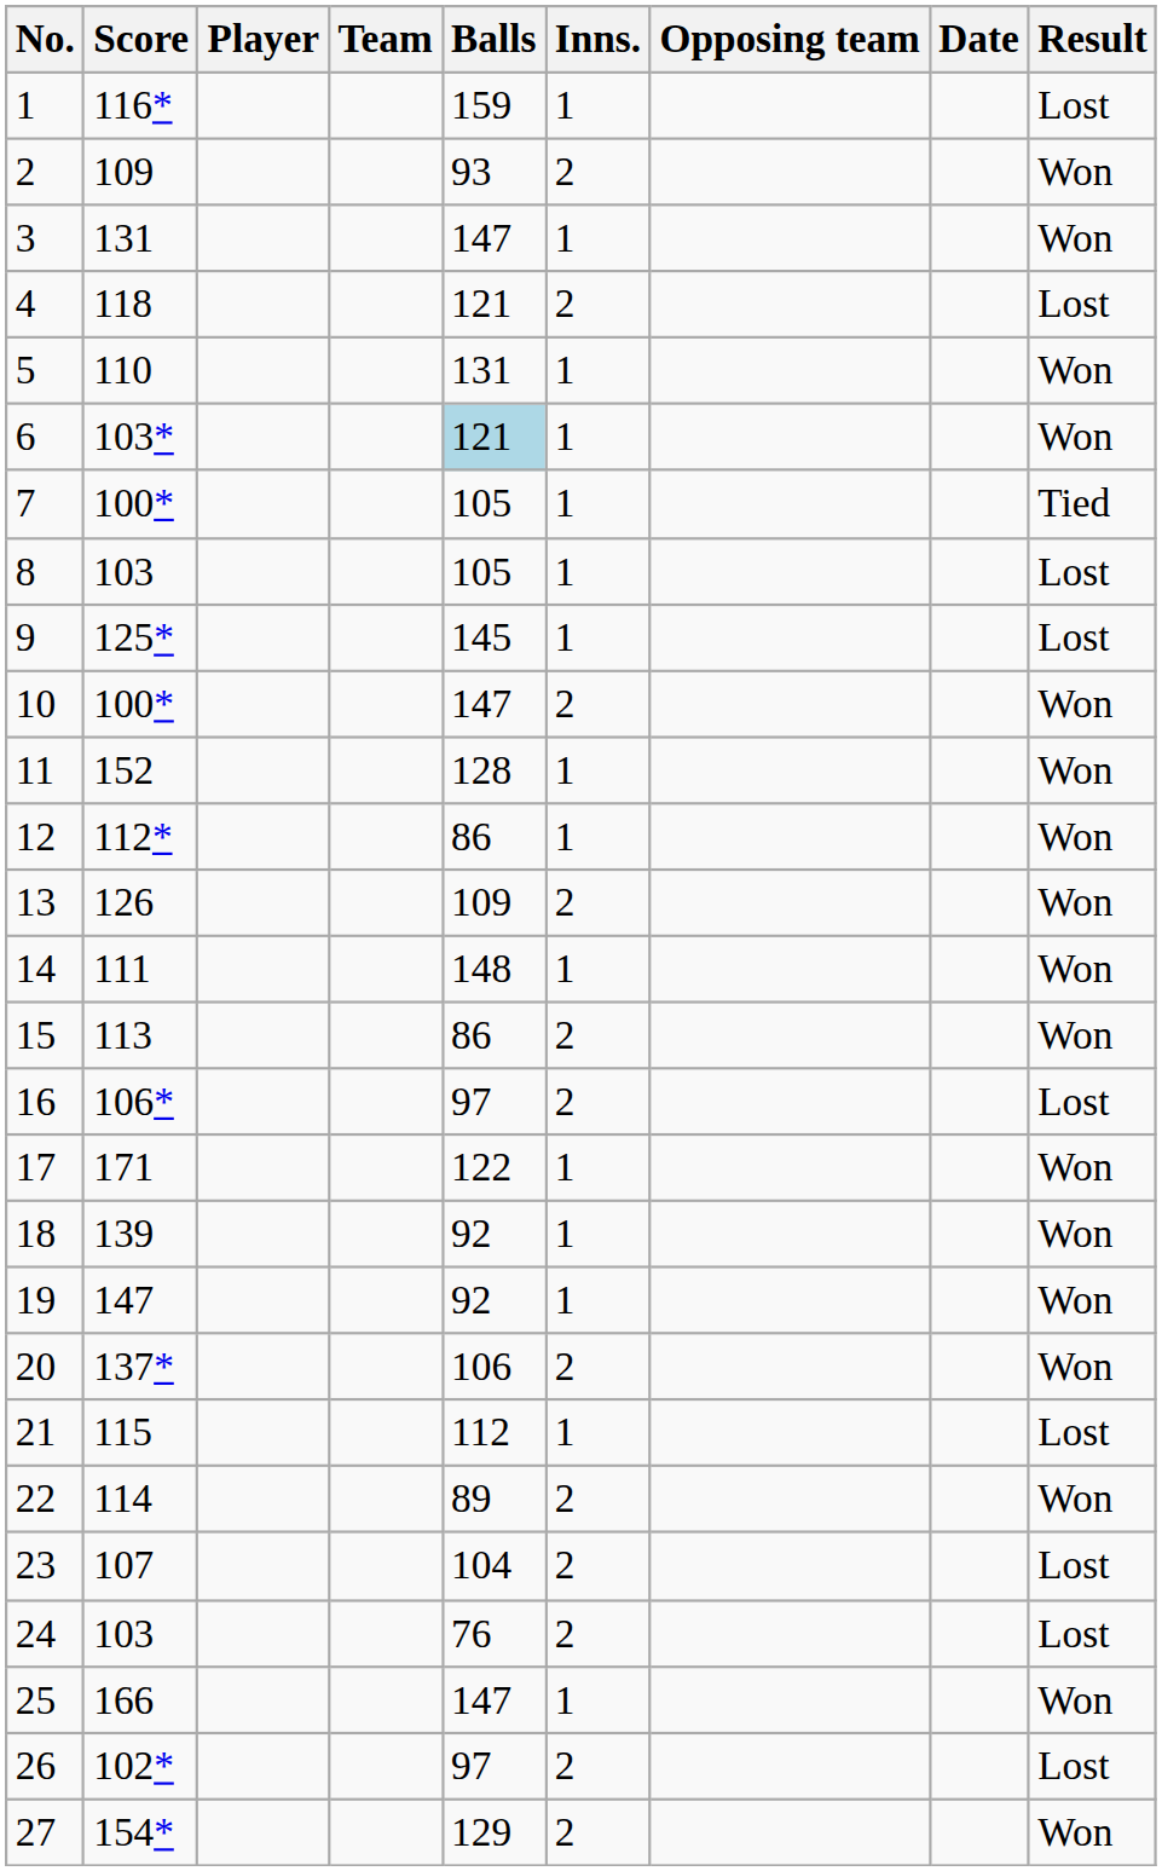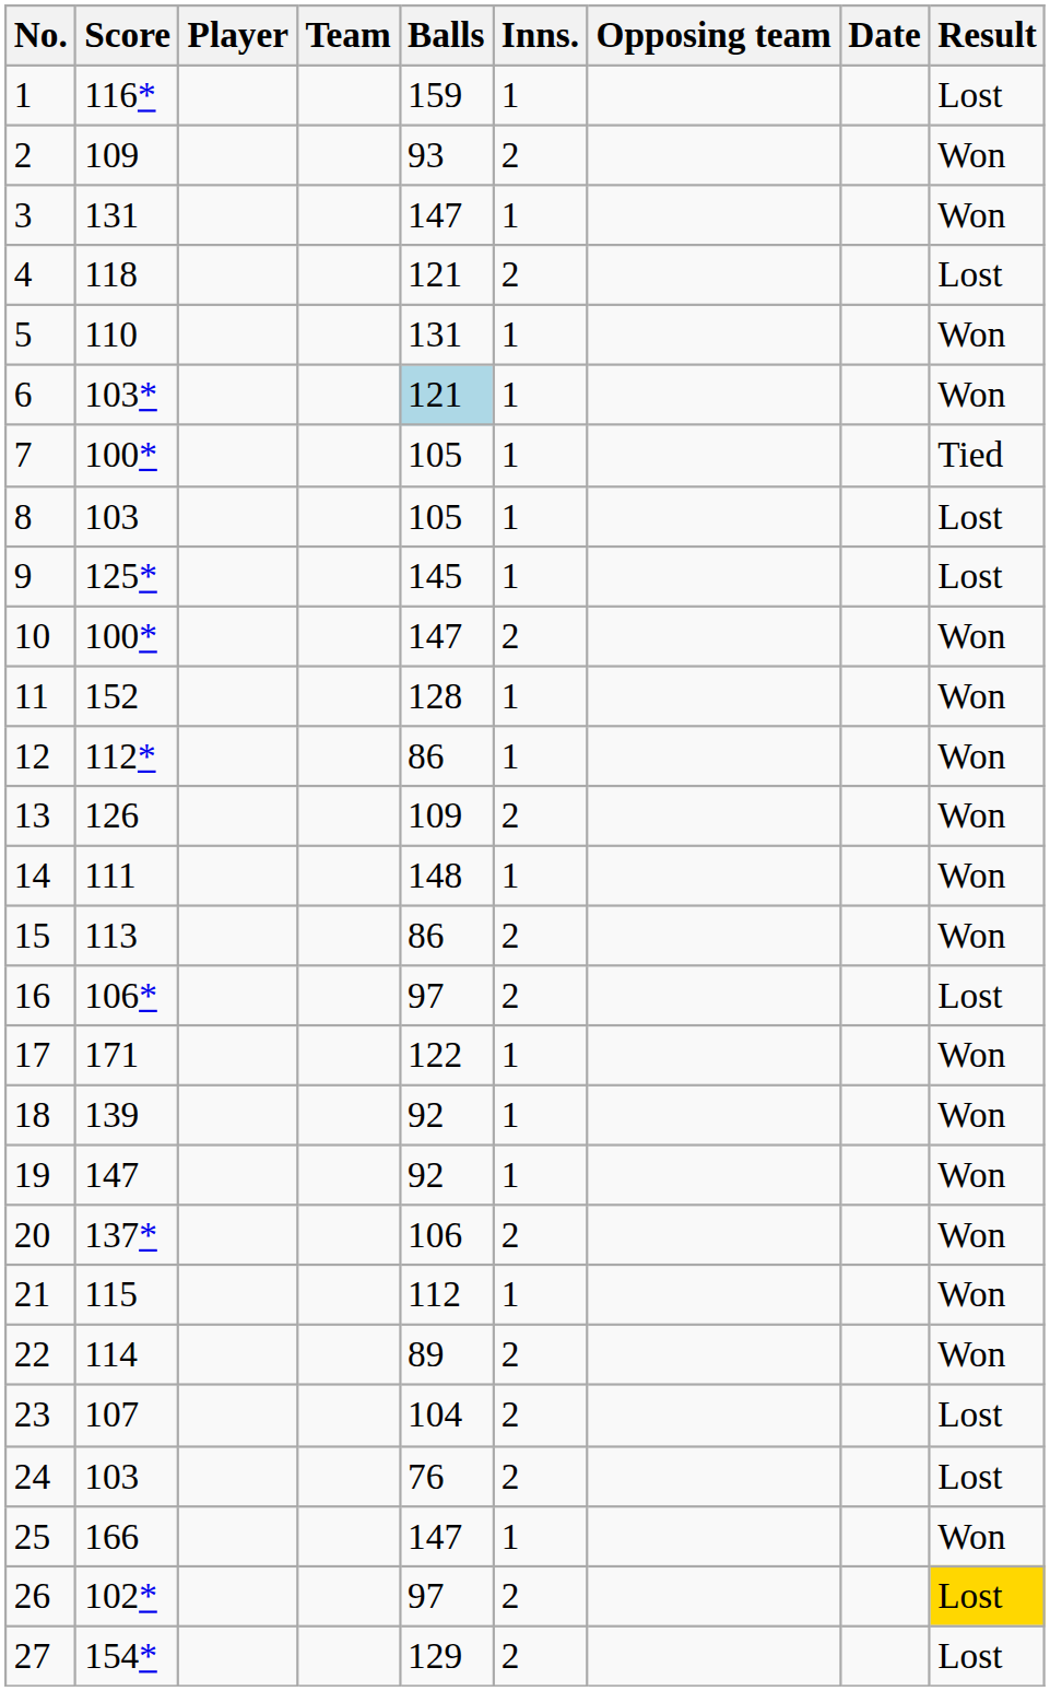21 | Result: Lost -> Won
26 | Result: no background -> gold background
27 | Result: Won -> Lost
